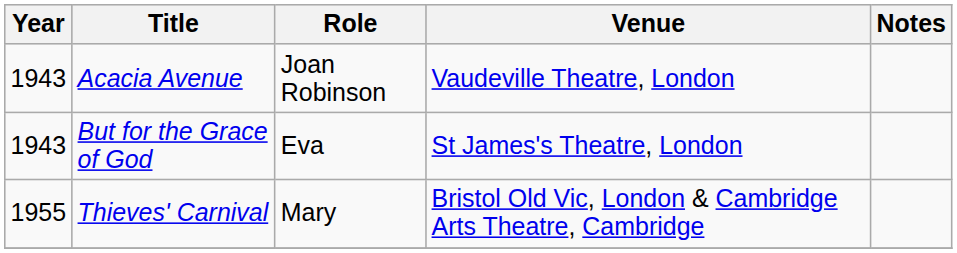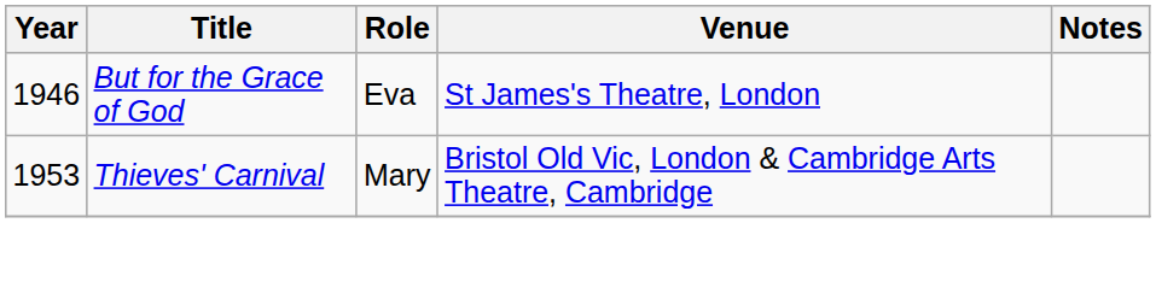- row: 1943 | Acacia Avenue | Joan Robinson | Vaudeville Theatre, London
But for the Grace of God | Year: 1943 -> 1946
Thieves' Carnival | Year: 1955 -> 1953
